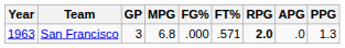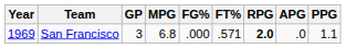San Francisco | Year: 1963 -> 1969
San Francisco | PPG: 1.3 -> 1.1
